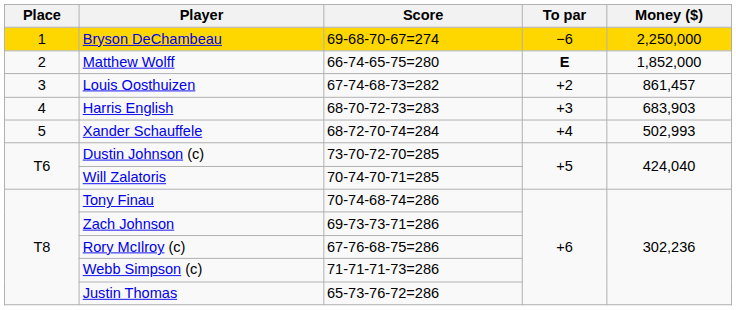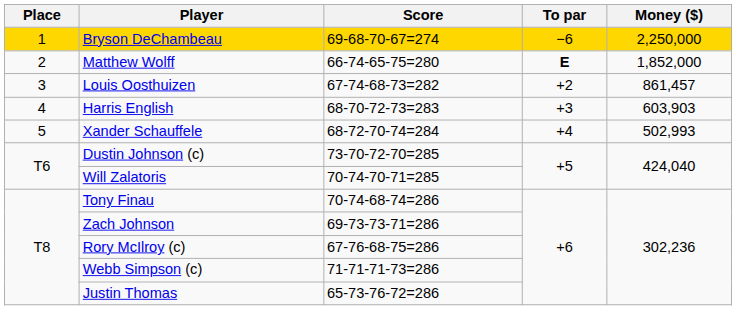Harris English | Money ($): 683,903 -> 603,903
